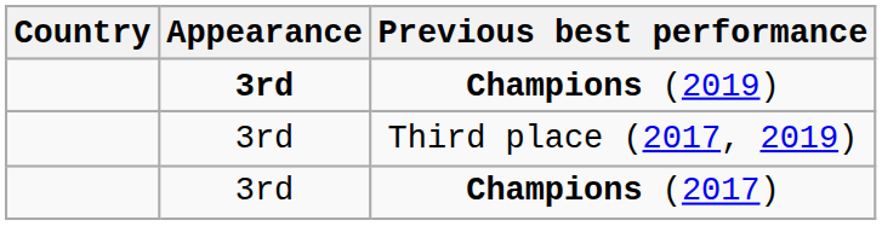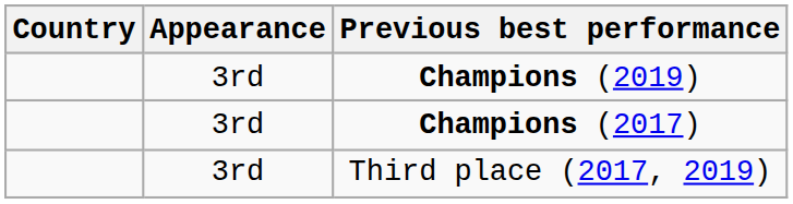Champions (2019) | Appearance: bold -> normal
rows swapped: Third place (2017, 2019) <-> Champions (2017)
